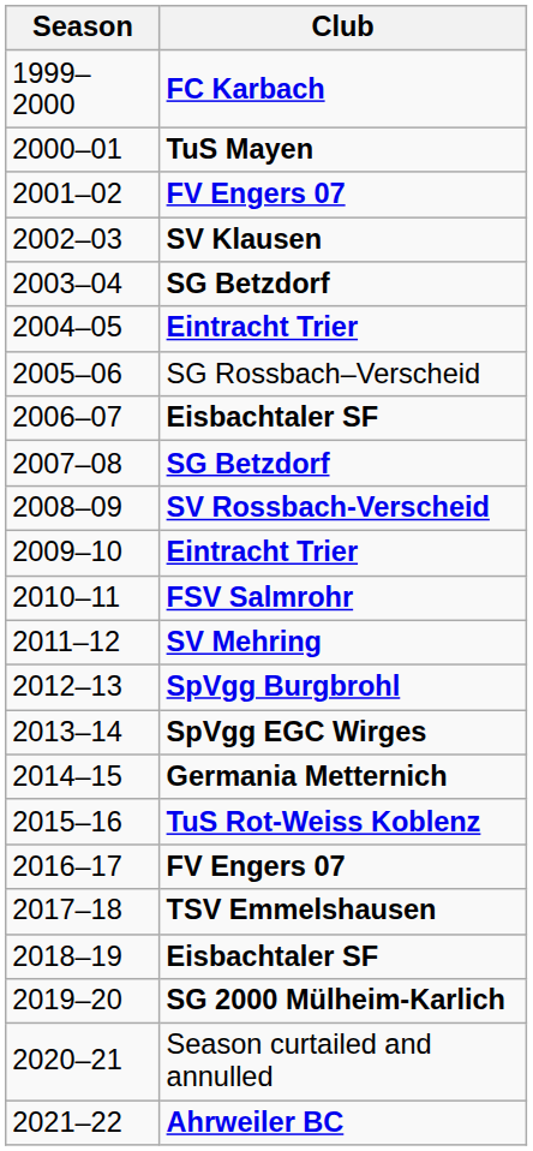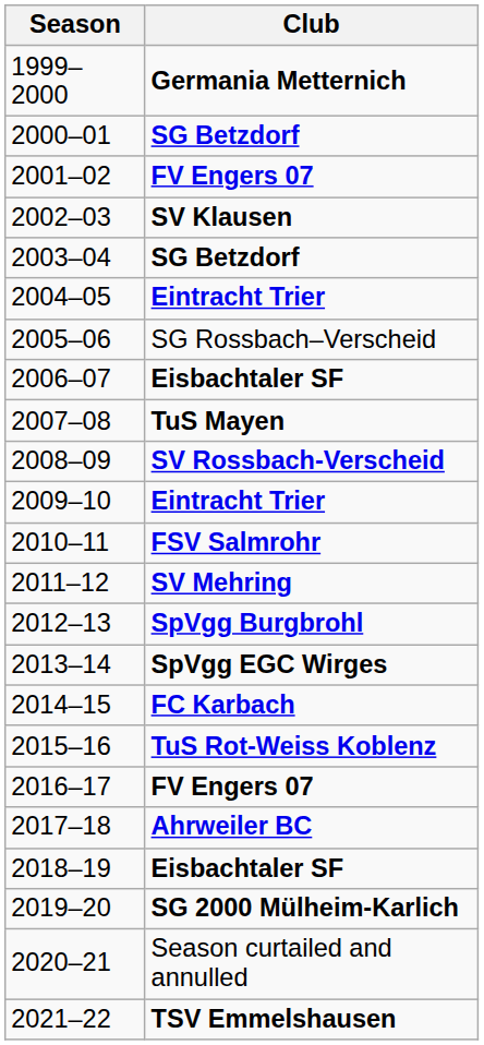1999–2000 | Club: FC Karbach -> Germania Metternich
2000–01 | Club: TuS Mayen -> SG Betzdorf
2007–08 | Club: SG Betzdorf -> TuS Mayen
2014–15 | Club: Germania Metternich -> FC Karbach
2017–18 | Club: TSV Emmelshausen -> Ahrweiler BC
2021–22 | Club: Ahrweiler BC -> TSV Emmelshausen
